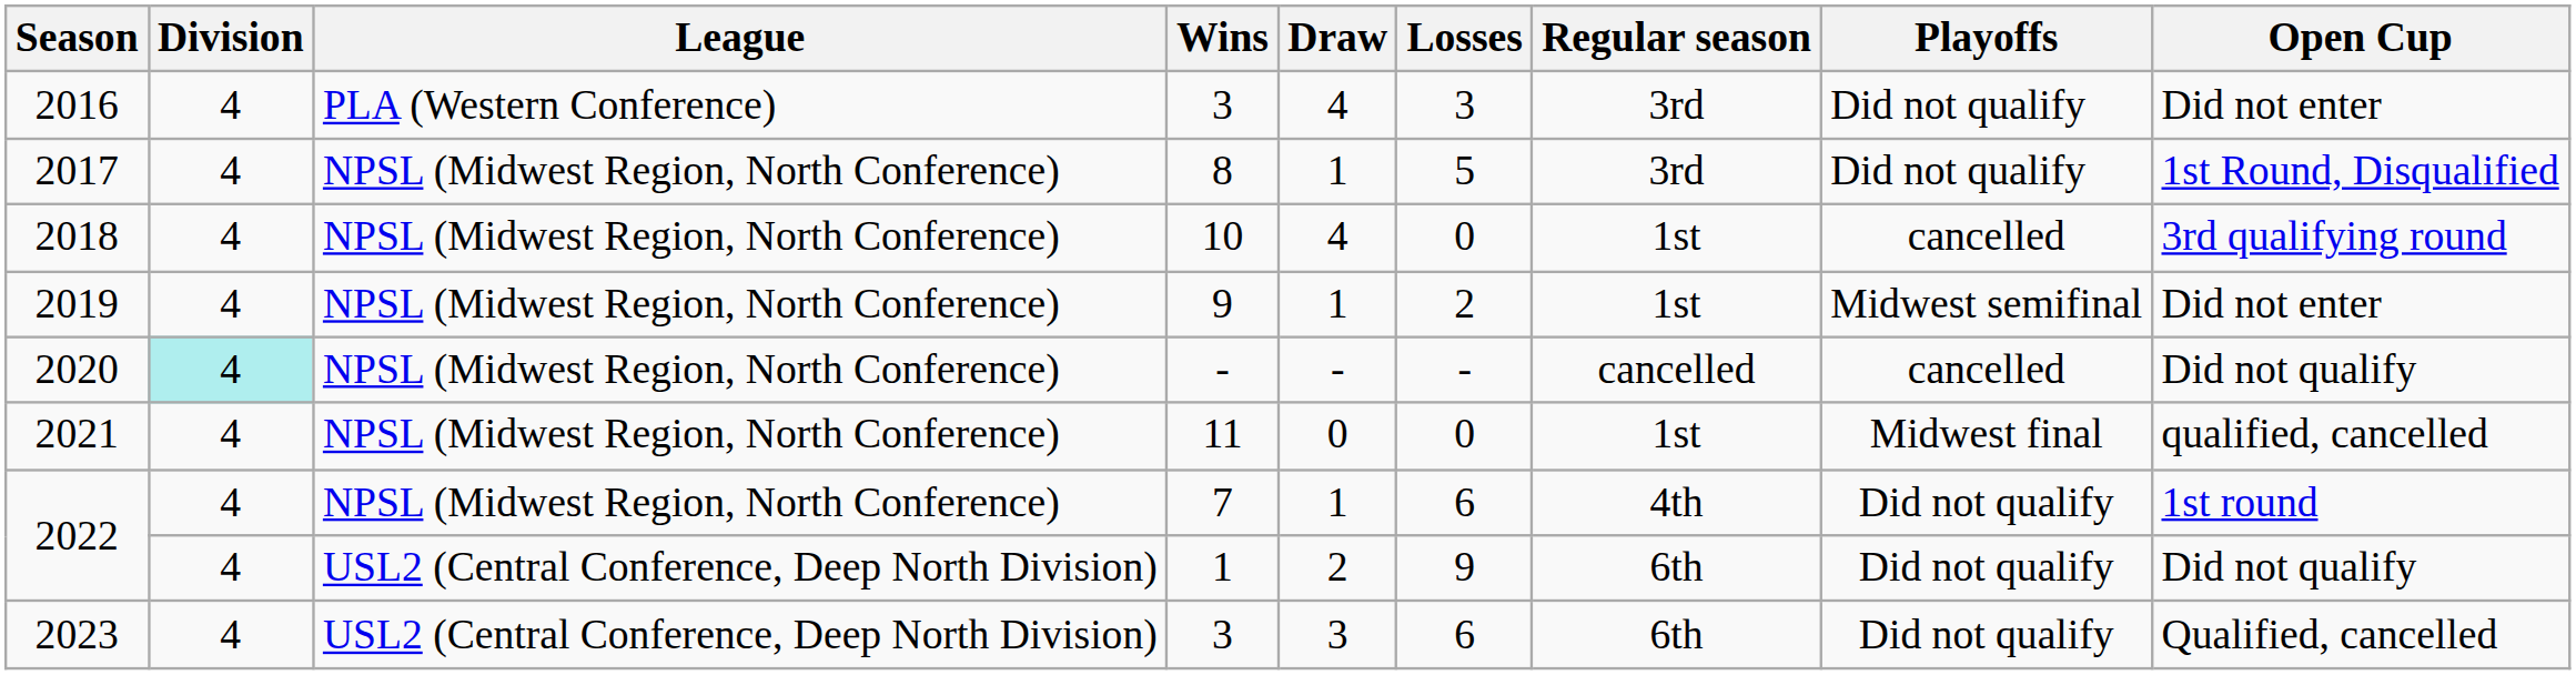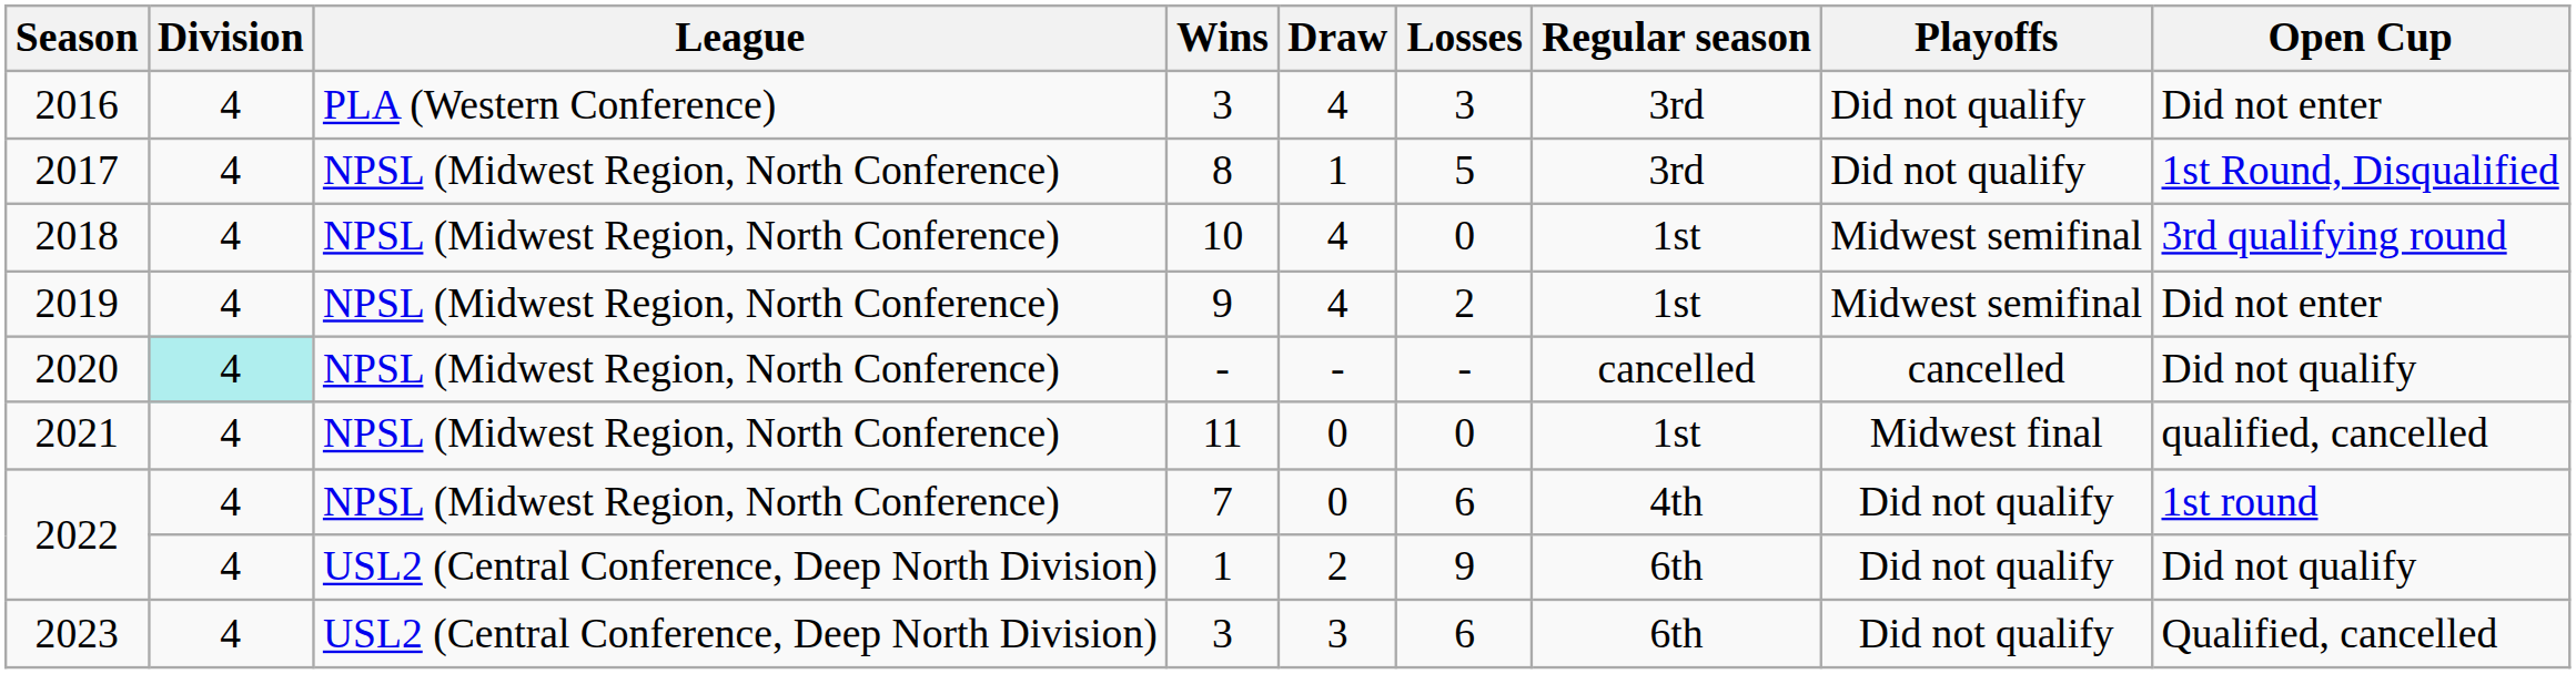2018 | Playoffs: cancelled -> Midwest semifinal
2019 | Draw: 1 -> 4
2022 / 7 | Draw: 1 -> 0
